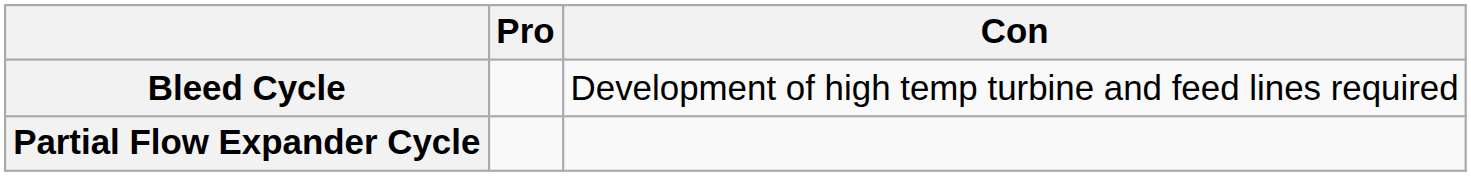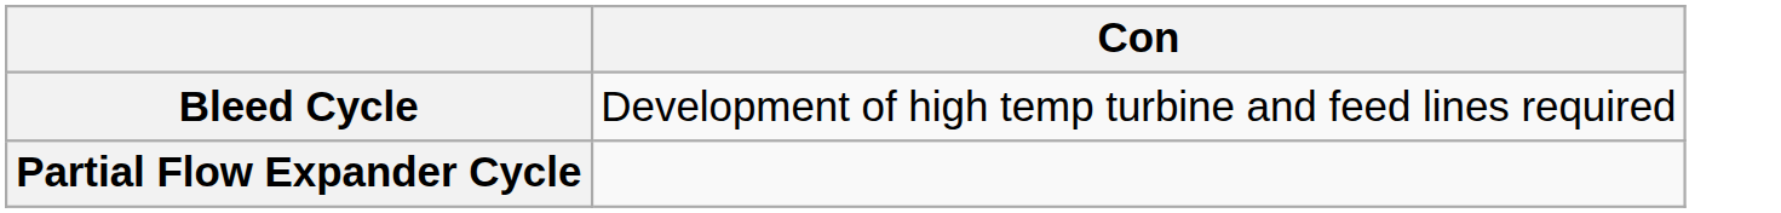- column: Pro
